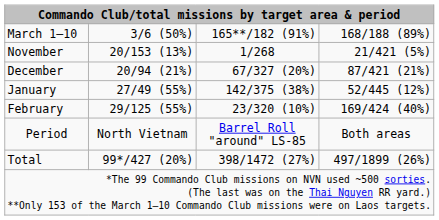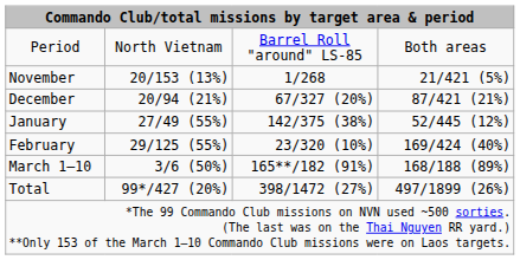rows swapped: Period <-> March 1–10
